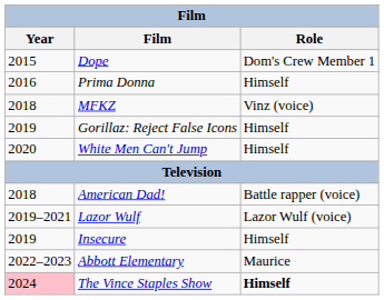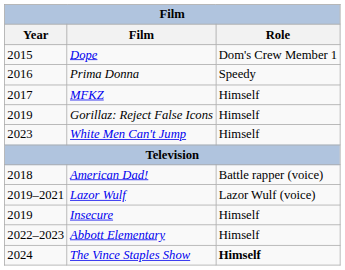Prima Donna | Role: Himself -> Speedy
MFKZ | Year: 2018 -> 2017
MFKZ | Role: Vinz (voice) -> Himself
White Men Can't Jump | Year: 2020 -> 2023
Abbott Elementary | Role: Maurice -> Himself
The Vince Staples Show | Year: pink background -> no background
